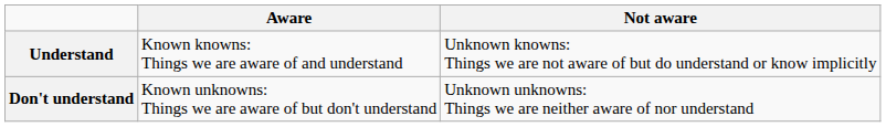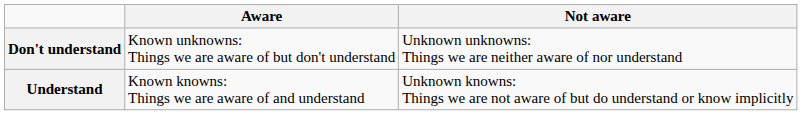rows swapped: Understand <-> Don't understand
